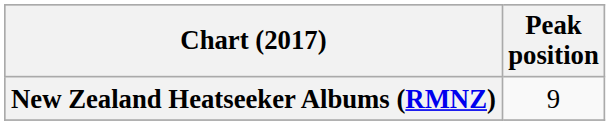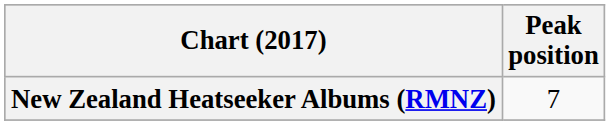New Zealand Heatseeker Albums (RMNZ) | Peak position: 9 -> 7
